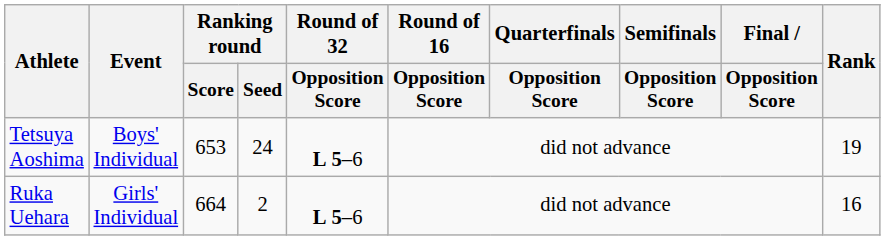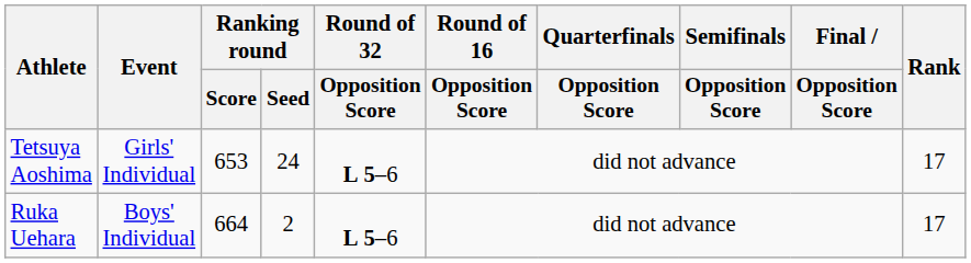Tetsuya Aoshima | Event: Boys' Individual -> Girls' Individual
Tetsuya Aoshima | Rank: 19 -> 17
Ruka Uehara | Event: Girls' Individual -> Boys' Individual
Ruka Uehara | Rank: 16 -> 17
